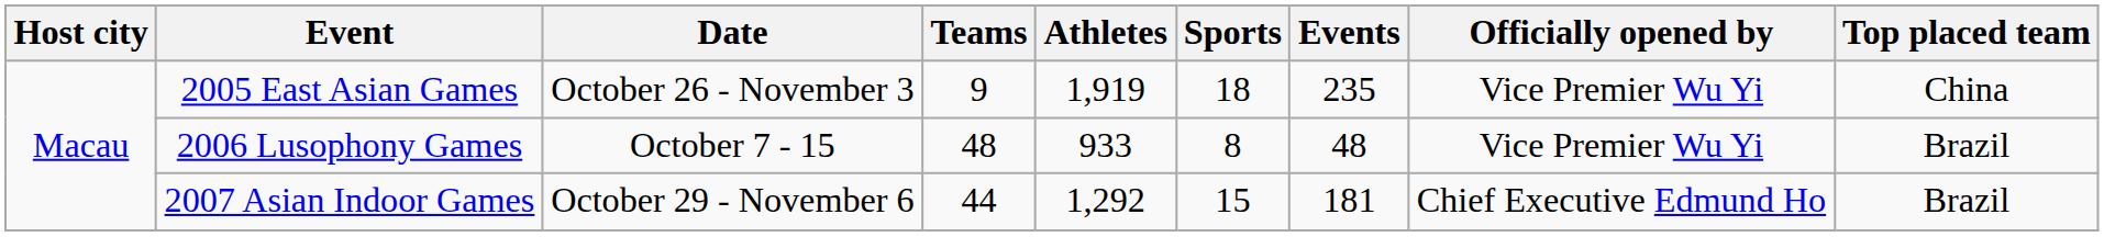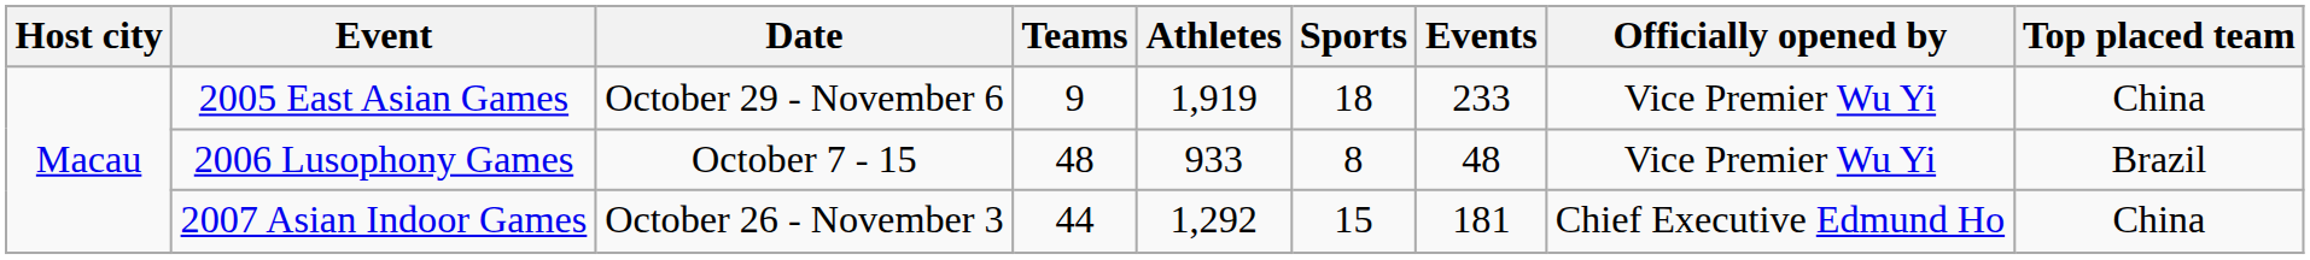2005 East Asian Games | Date: October 26 - November 3 -> October 29 - November 6
2005 East Asian Games | Events: 235 -> 233
2007 Asian Indoor Games | Date: October 29 - November 6 -> October 26 - November 3
2007 Asian Indoor Games | Top placed team: Brazil -> China
